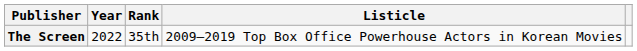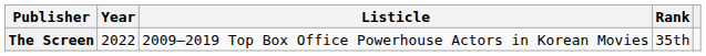columns swapped: Listicle <-> Rank
